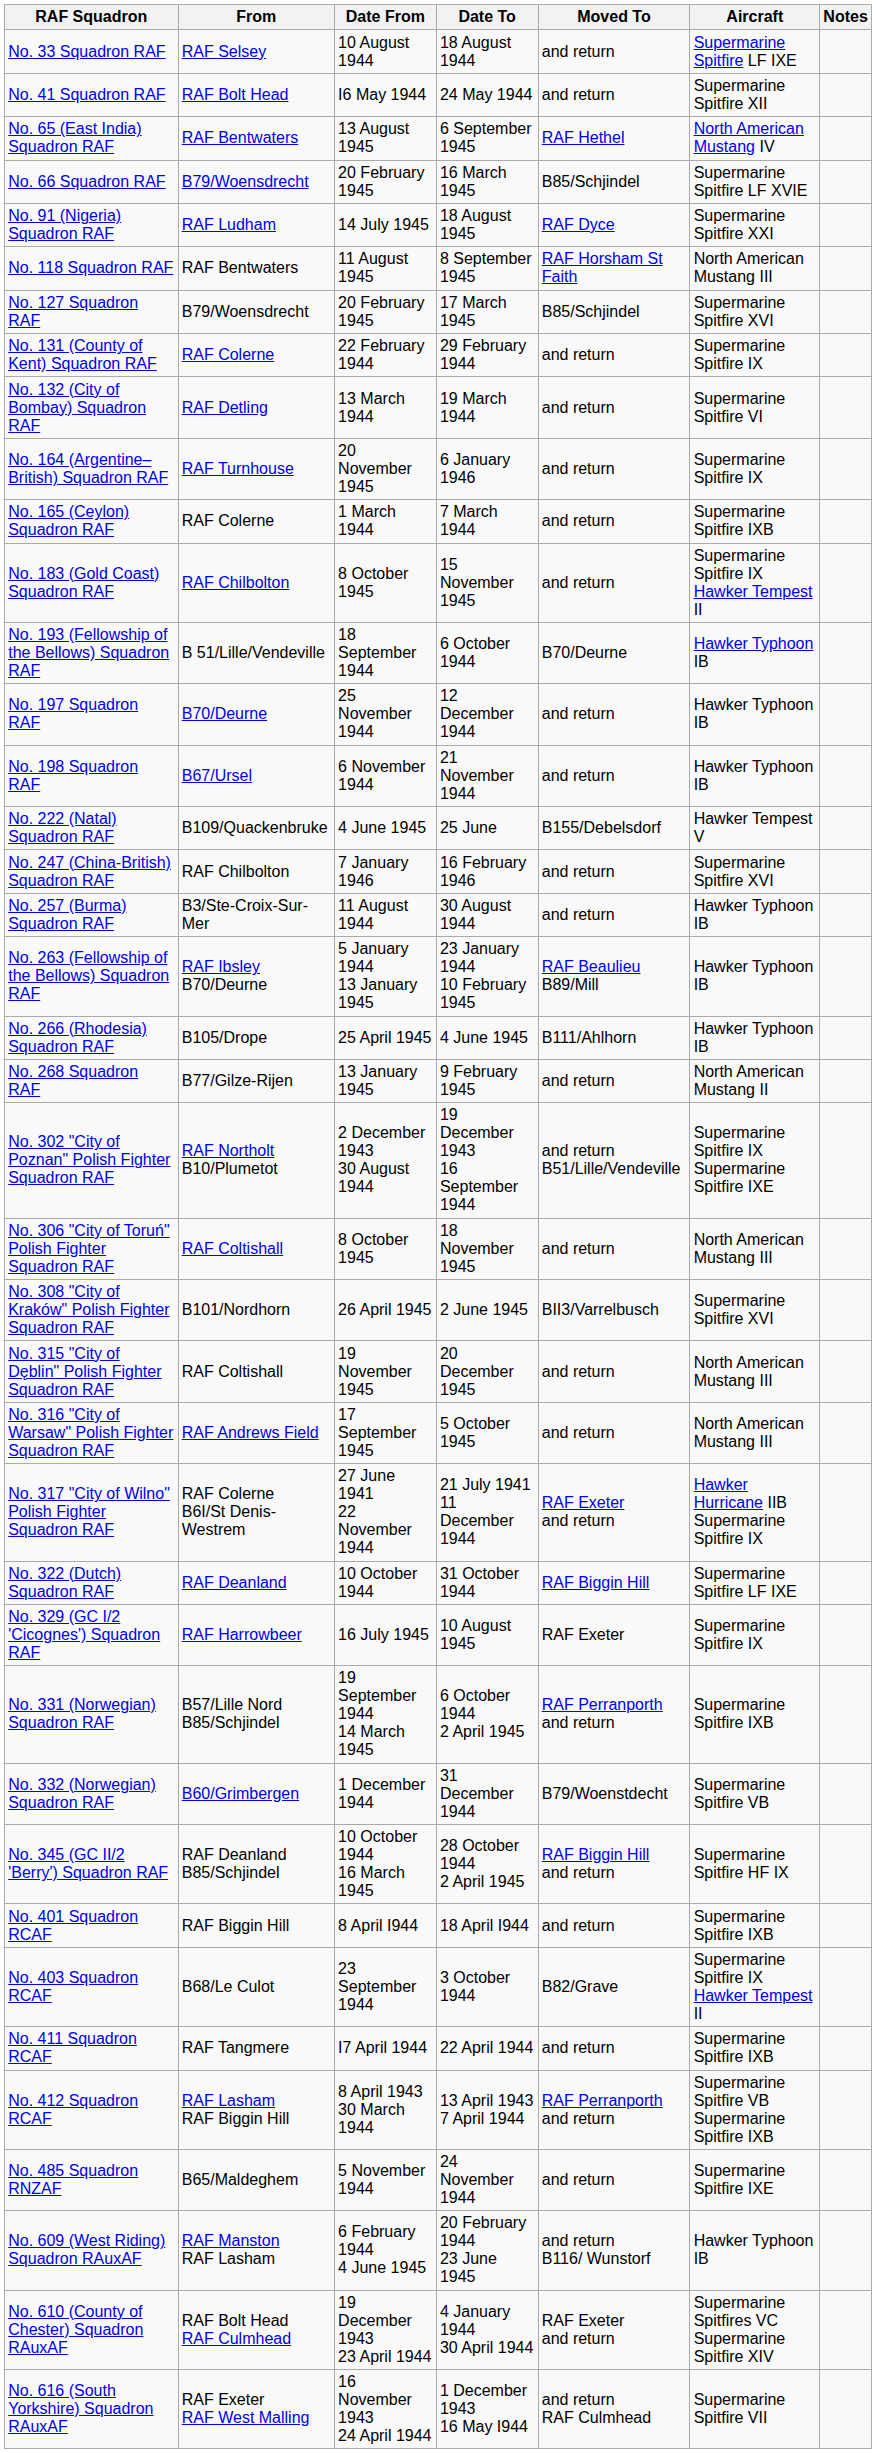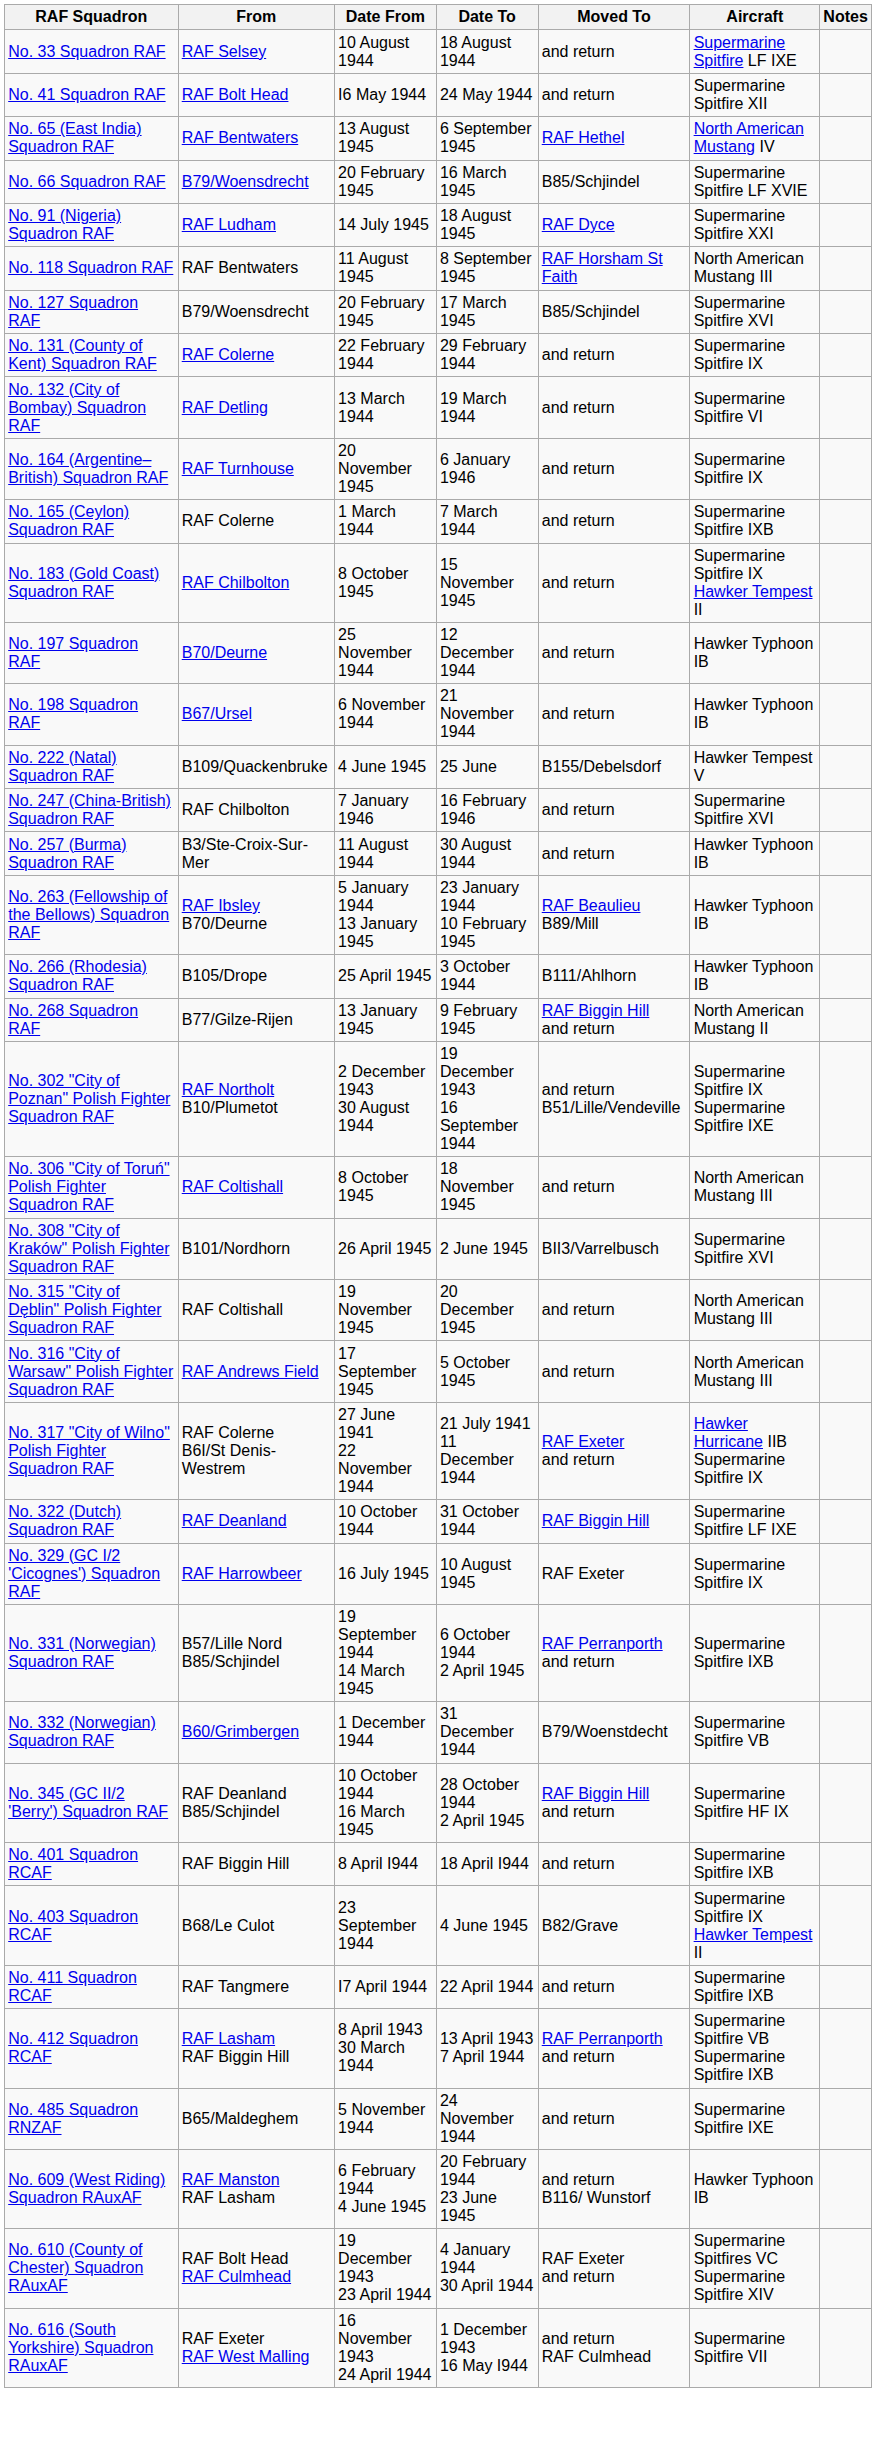- row: No. 193 (Fellowship of the Bellows) Squadron RAF | B 51/Lille/Vendeville | 18 September 1944 | 6 October 1944 | B70/Deurne | Hawker Typhoon IB
No. 266 (Rhodesia) Squadron RAF | Date To: 4 June 1945 -> 3 October 1944
No. 268 Squadron RAF | Moved To: and return -> RAF Biggin Hill and return
No. 403 Squadron RCAF | Date To: 3 October 1944 -> 4 June 1945
